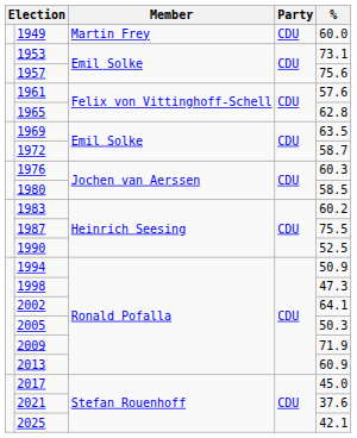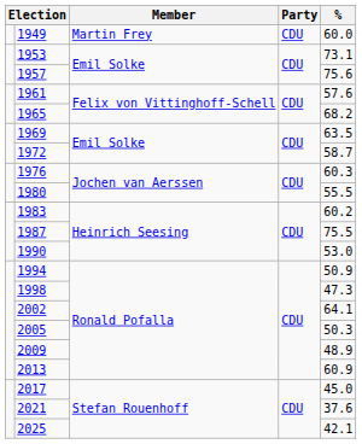1965 | %: 62.8 -> 68.2
1980 | %: 58.5 -> 55.5
1990 | %: 52.5 -> 53.0
2009 | %: 71.9 -> 48.9
